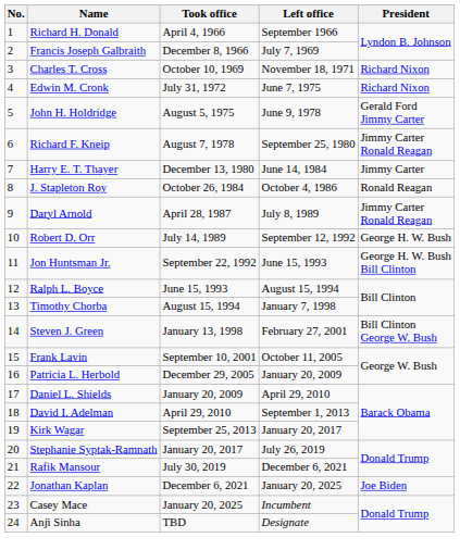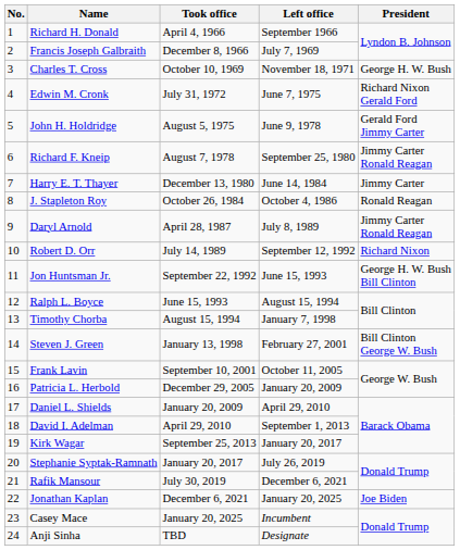Charles T. Cross | President: Richard Nixon -> George H. W. Bush
Edwin M. Cronk | President: Richard Nixon -> Richard Nixon Gerald Ford
Robert D. Orr | President: George H. W. Bush -> Richard Nixon
